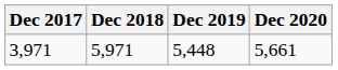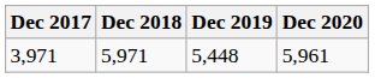3,971 | Dec 2020: 5,661 -> 5,961
